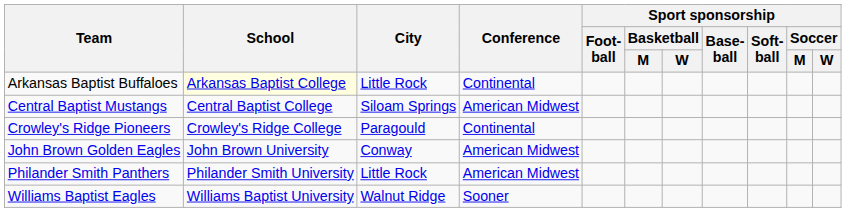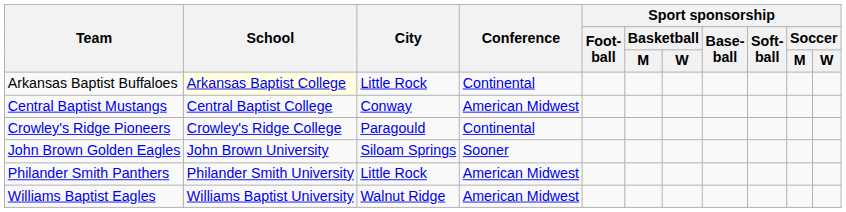Central Baptist Mustangs | City: Siloam Springs -> Conway
John Brown Golden Eagles | City: Conway -> Siloam Springs
John Brown Golden Eagles | Conference: American Midwest -> Sooner
Williams Baptist Eagles | Conference: Sooner -> American Midwest
